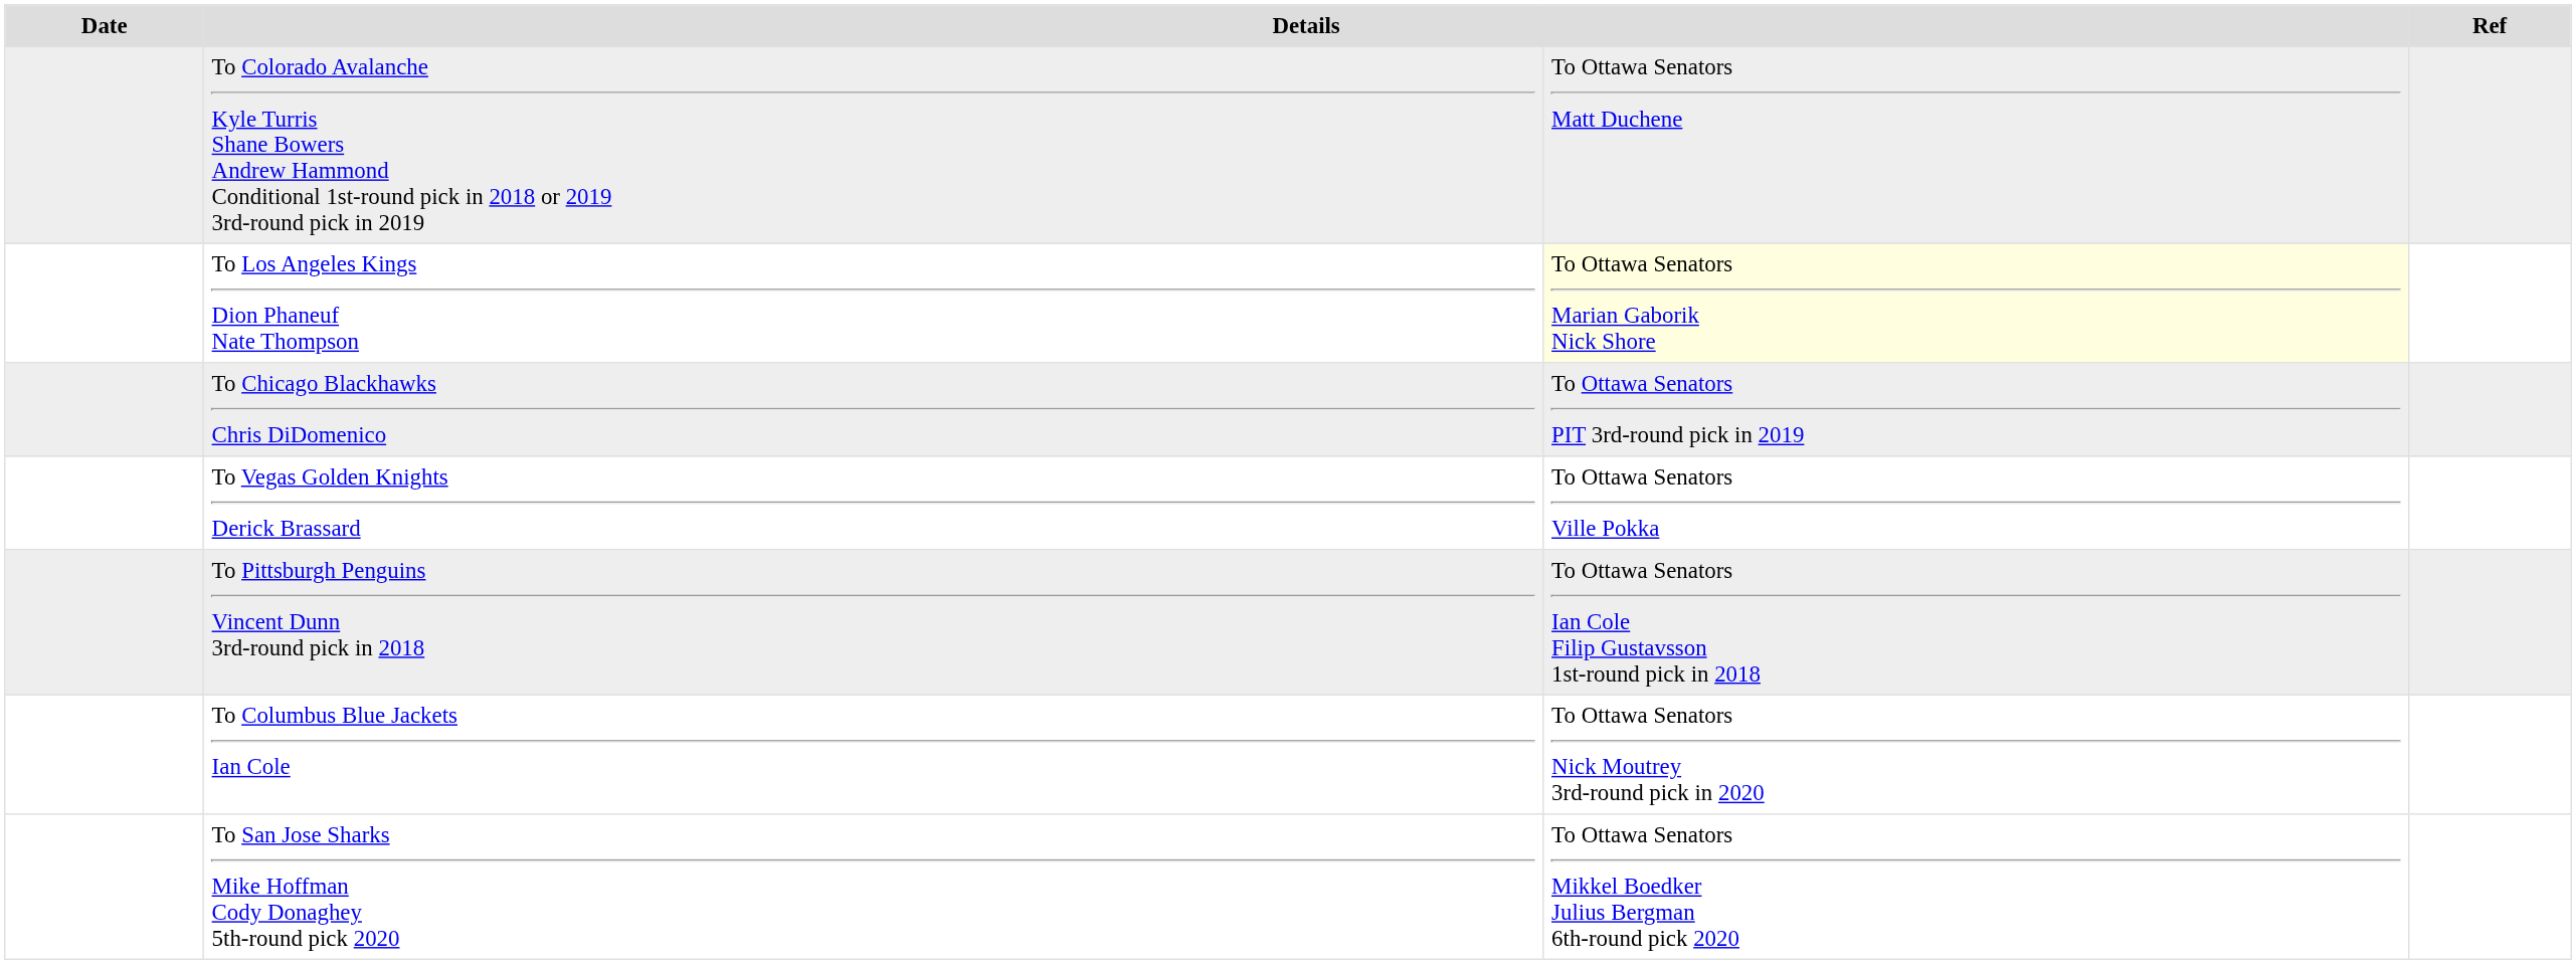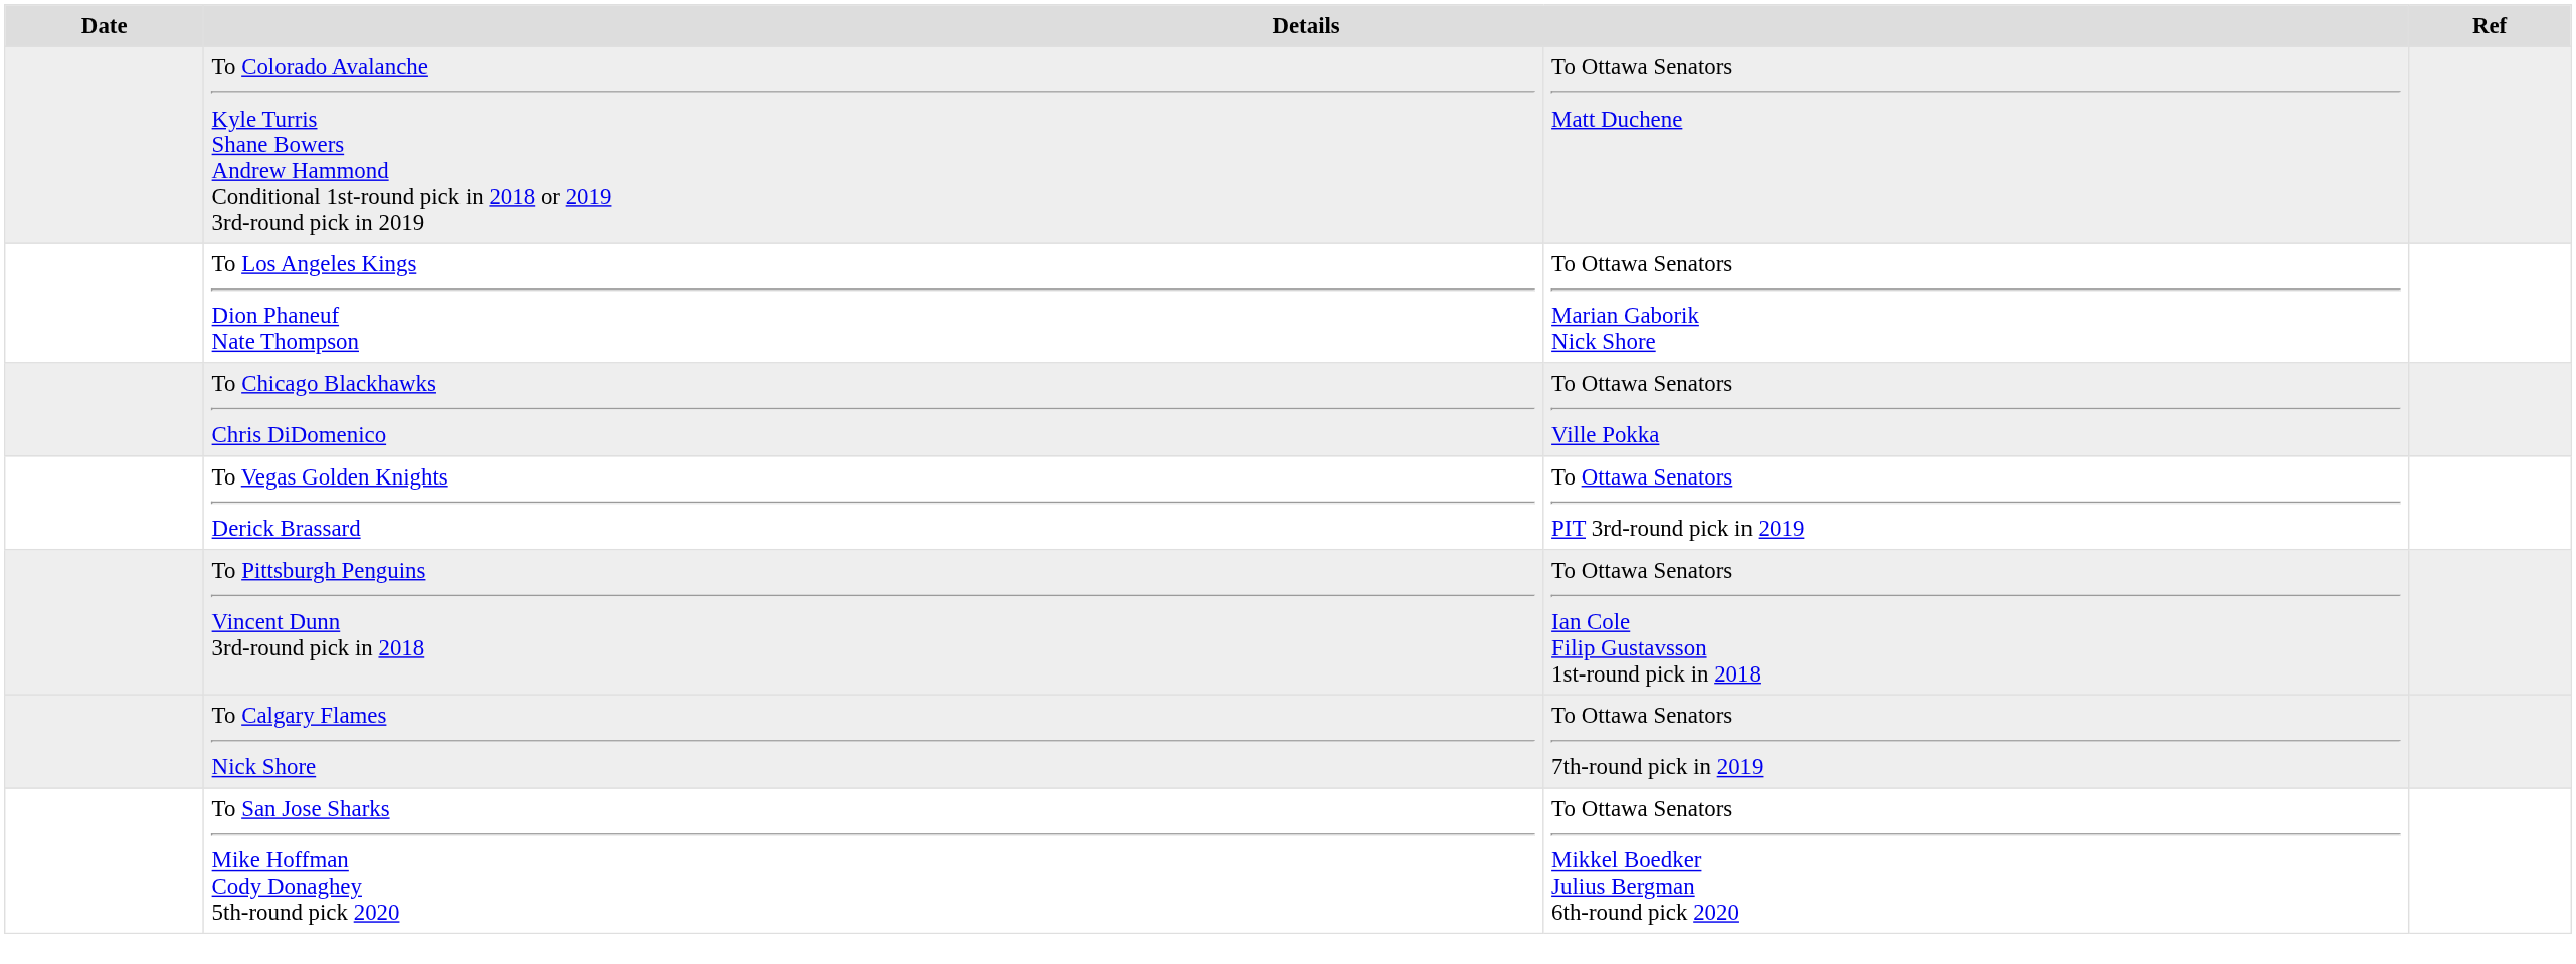To Los Angeles Kings Dion Phaneuf Nate Thompson | column 3: lightyellow background -> no background
To Chicago Blackhawks Chris DiDomenico | column 3: To Ottawa Senators PIT 3rd-round pick in 2019 -> To Ottawa Senators Ville Pokka
To Vegas Golden Knights Derick Brassard | column 3: To Ottawa Senators Ville Pokka -> To Ottawa Senators PIT 3rd-round pick in 2019
- row: To Columbus Blue Jackets Ian Cole | To Ottawa Senators Nick Moutrey 3rd-round pick in 2020
+ row: To Calgary Flames Nick Shore | To Ottawa Senators 7th-round pick in 2019
